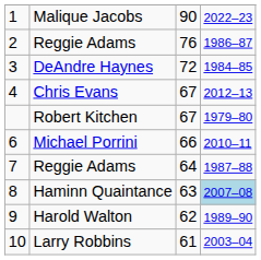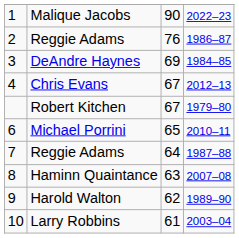DeAndre Haynes | column 3: 72 -> 69
Michael Porrini | column 3: 66 -> 65
Haminn Quaintance | column 4: lightblue background -> no background
